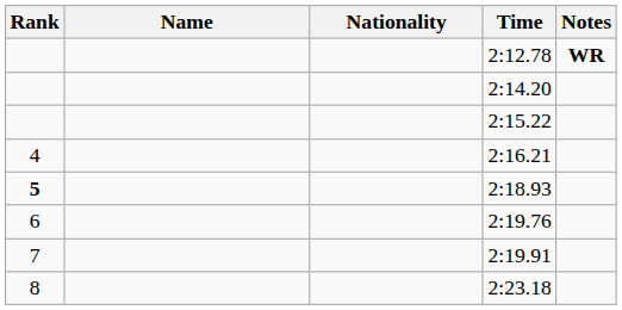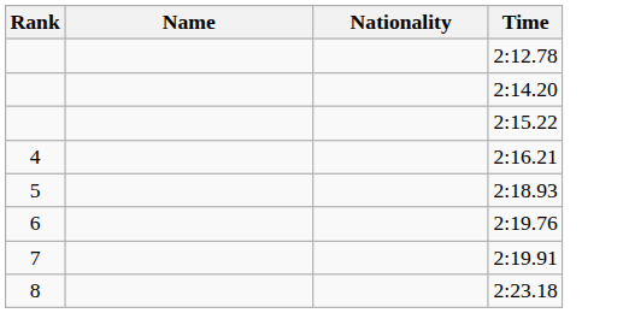- column: Notes | WR
2:18.93 | Rank: bold -> normal
